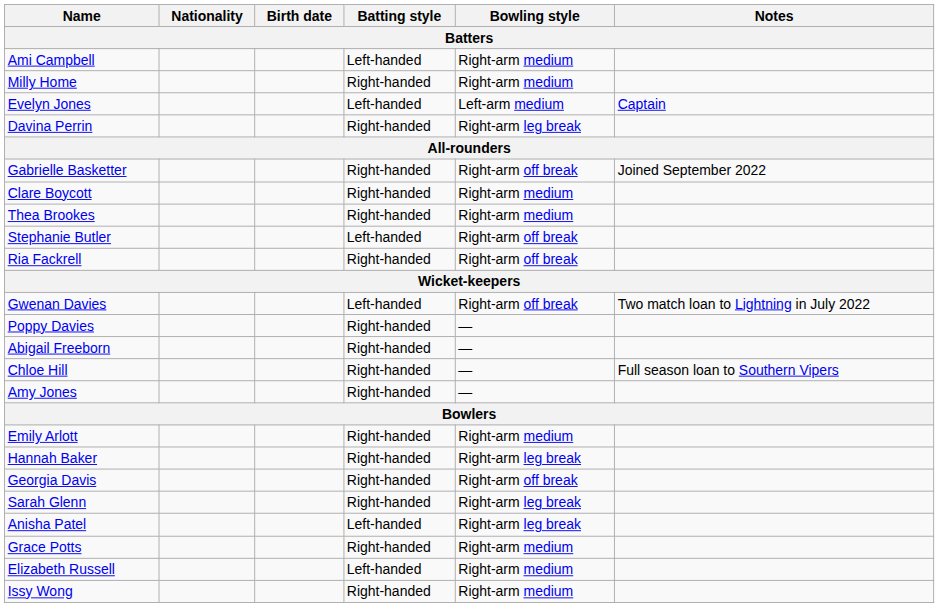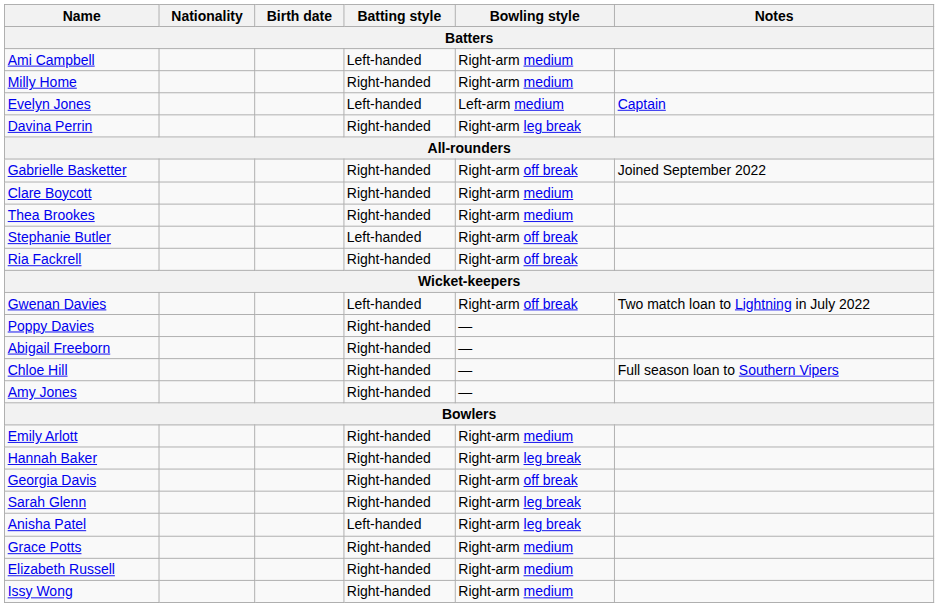Elizabeth Russell | Batting style: Left-handed -> Right-handed
